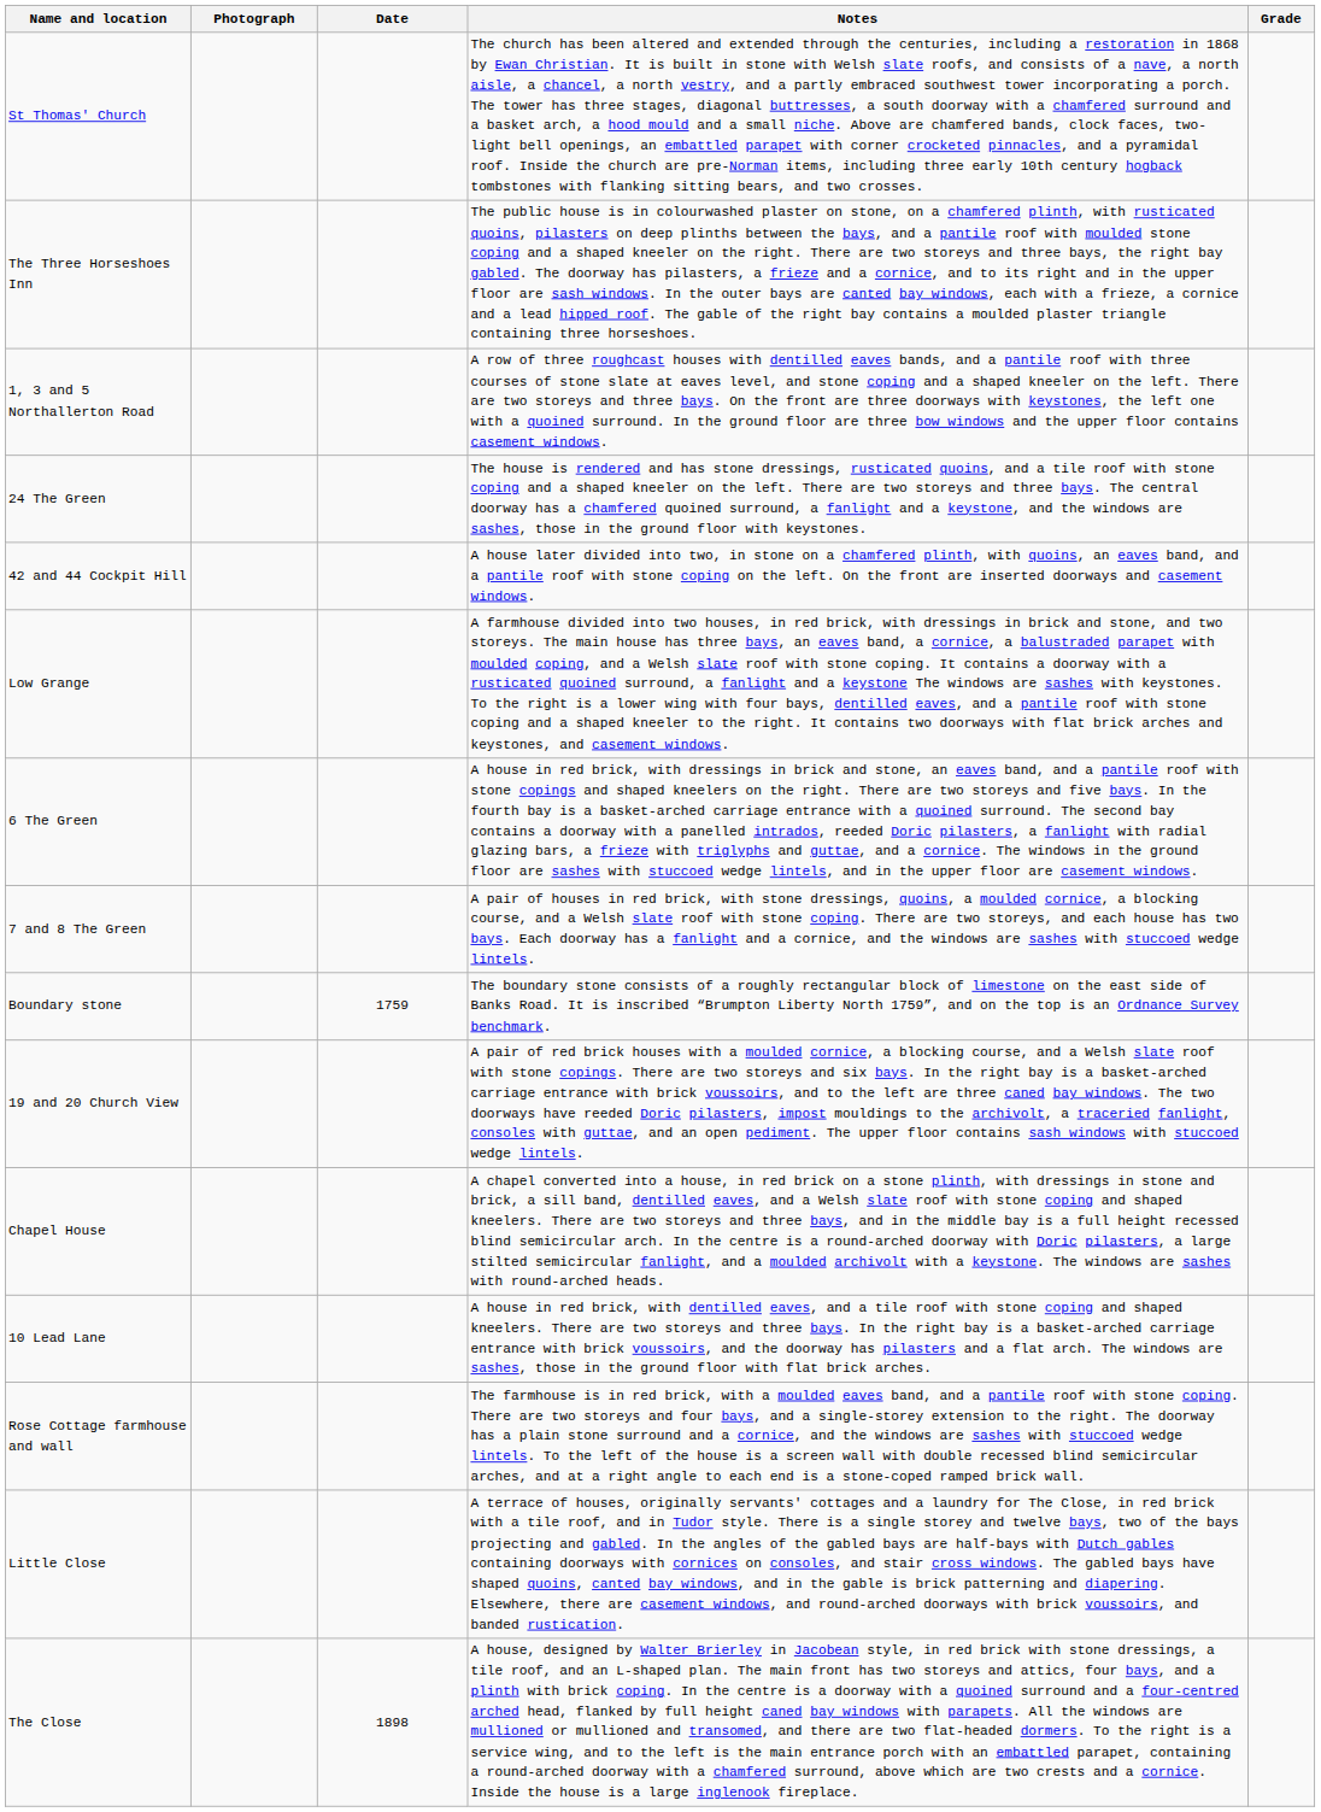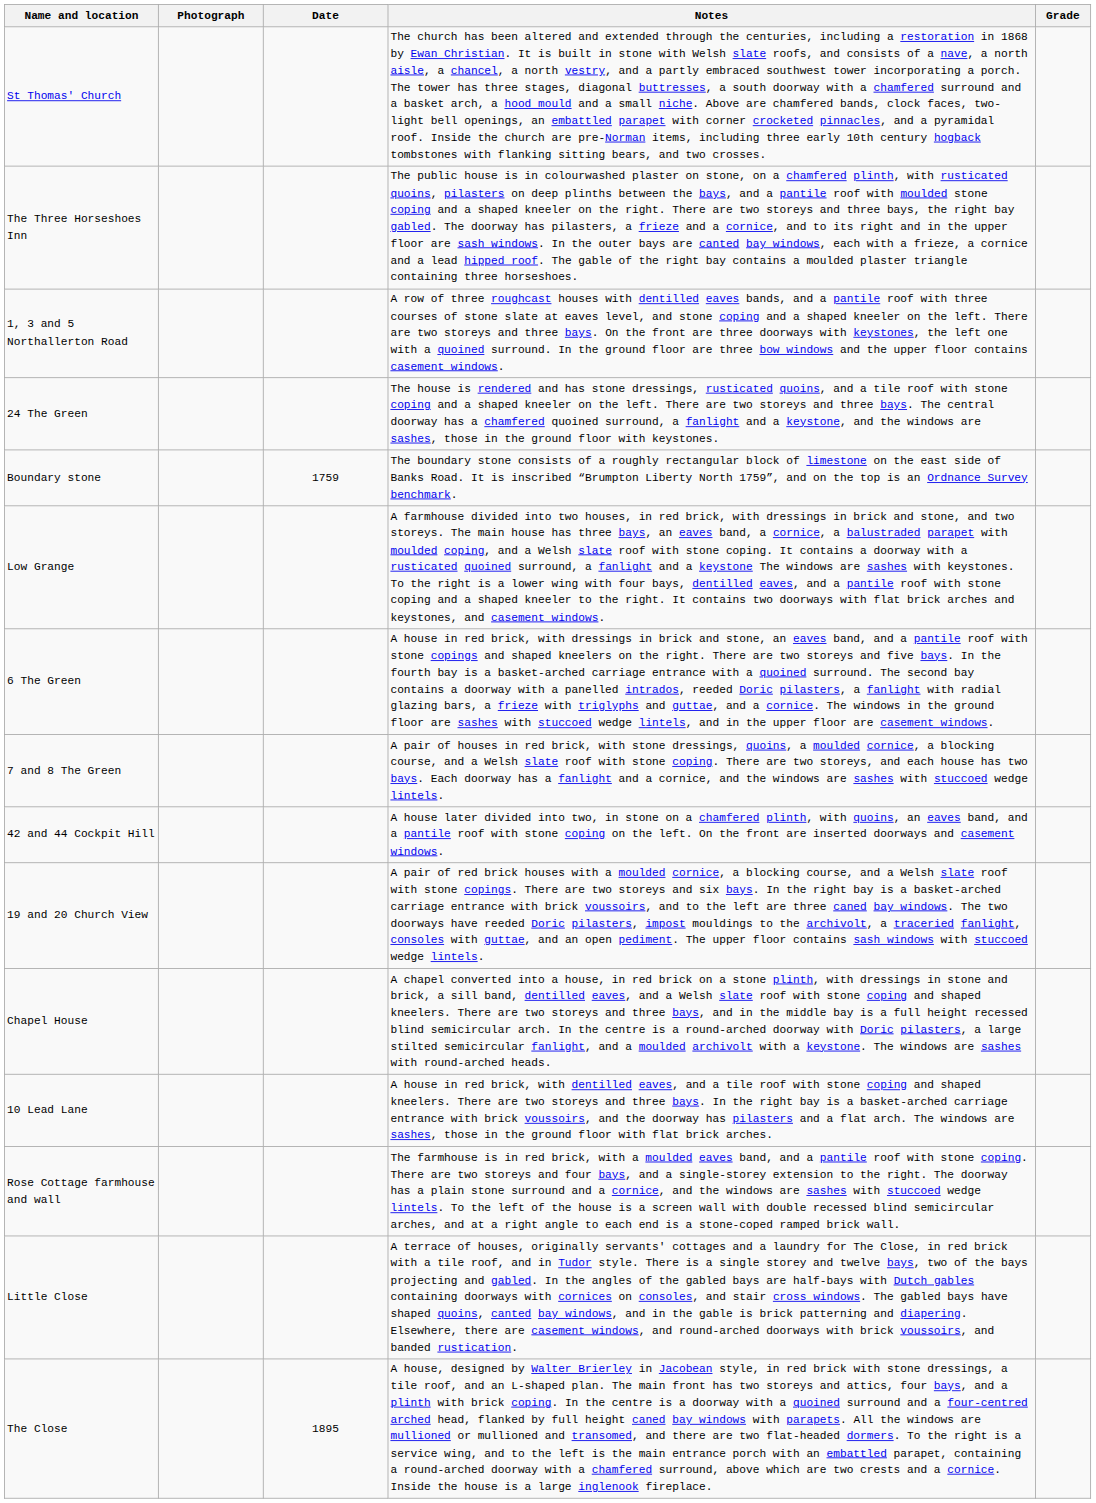rows swapped: 42 and 44 Cockpit Hill <-> Boundary stone
The Close | Date: 1898 -> 1895
